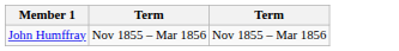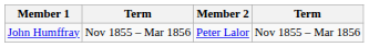+ column: Member 2 | Peter Lalor
